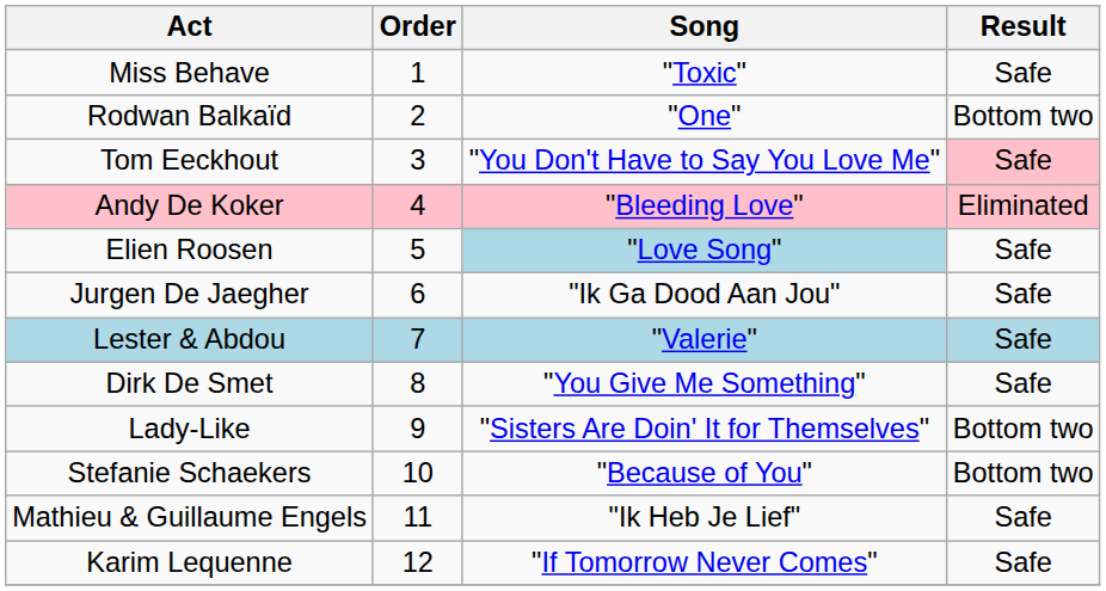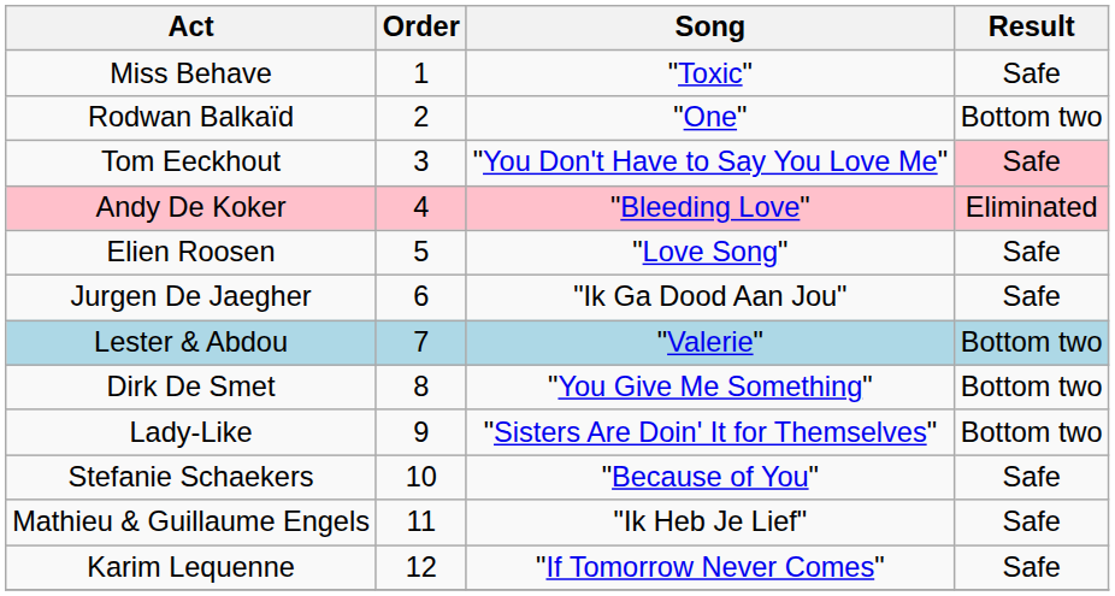Elien Roosen | Song: lightblue background -> no background
Lester & Abdou | Result: Safe -> Bottom two
Dirk De Smet | Result: Safe -> Bottom two
Stefanie Schaekers | Result: Bottom two -> Safe
